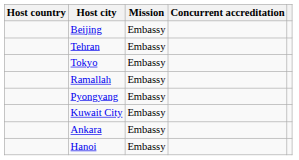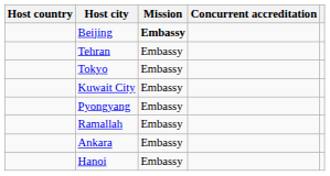Beijing | Mission: normal -> bold
rows swapped: Kuwait City <-> Ramallah
